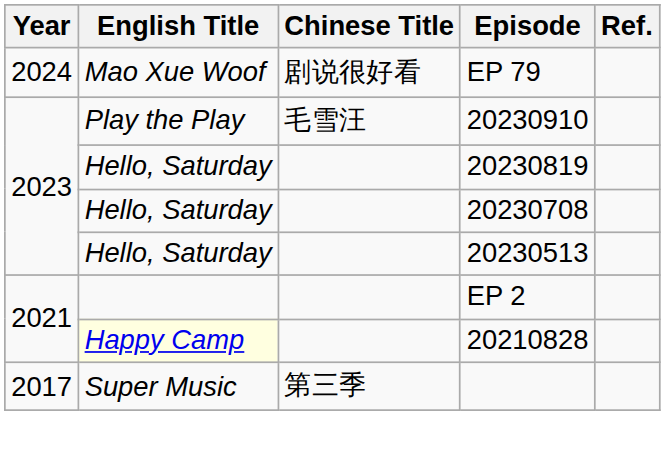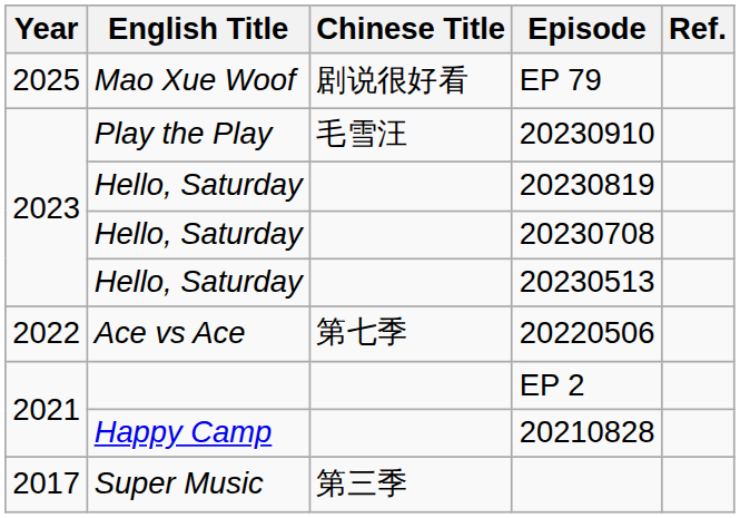EP 79 | Year: 2024 -> 2025
+ row: 2022 | Ace vs Ace | 第七季 | 20220506
20210828 | English Title: lightyellow background -> no background
